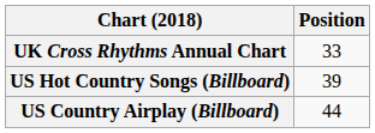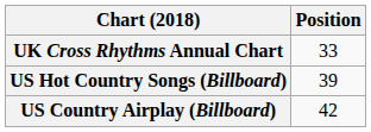US Country Airplay (Billboard) | Position: 44 -> 42
